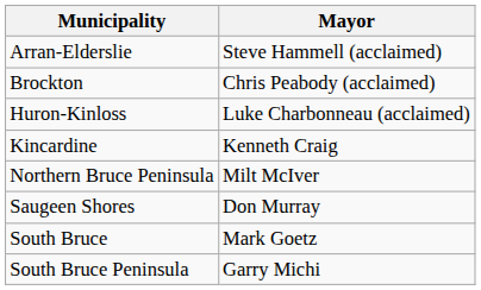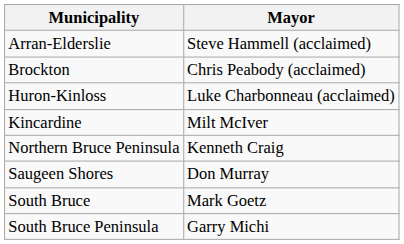Kincardine | Mayor: Kenneth Craig -> Milt McIver
Northern Bruce Peninsula | Mayor: Milt McIver -> Kenneth Craig
